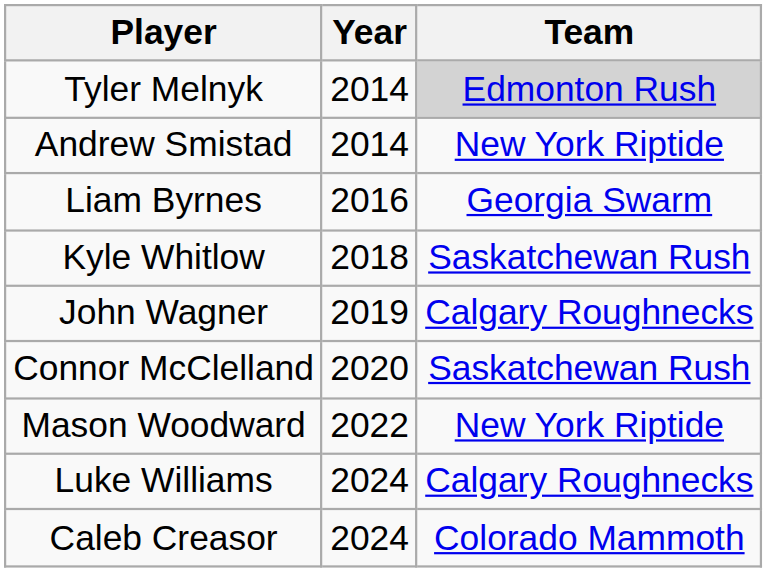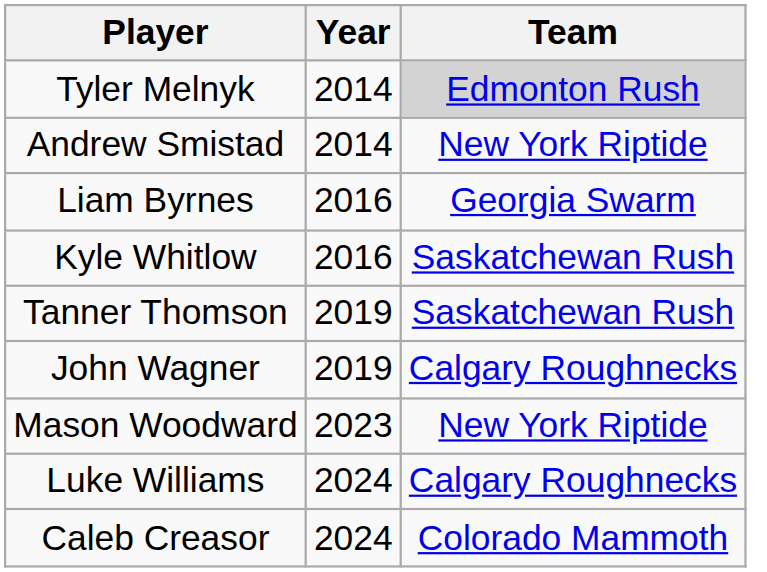Kyle Whitlow | Year: 2018 -> 2016
+ row: Tanner Thomson | 2019 | Saskatchewan Rush
- row: Connor McClelland | 2020 | Saskatchewan Rush
Mason Woodward | Year: 2022 -> 2023
